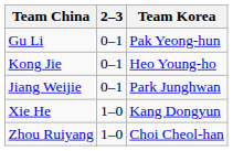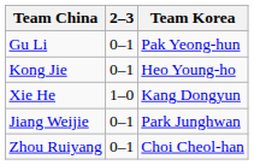rows swapped: Jiang Weijie <-> Xie He
Zhou Ruiyang | 2–3: 1–0 -> 0–1
